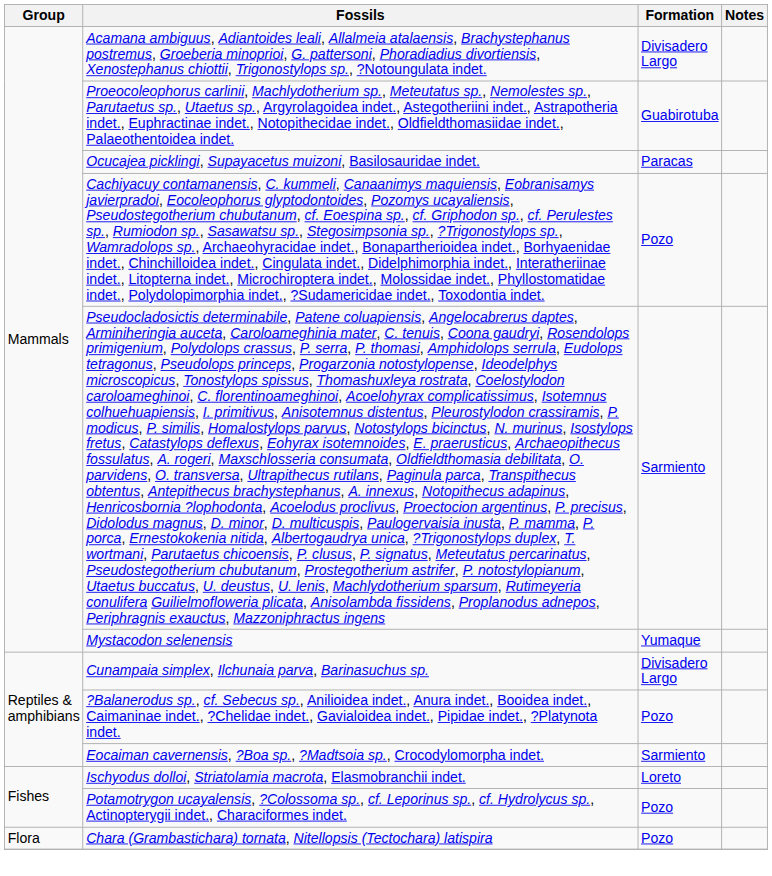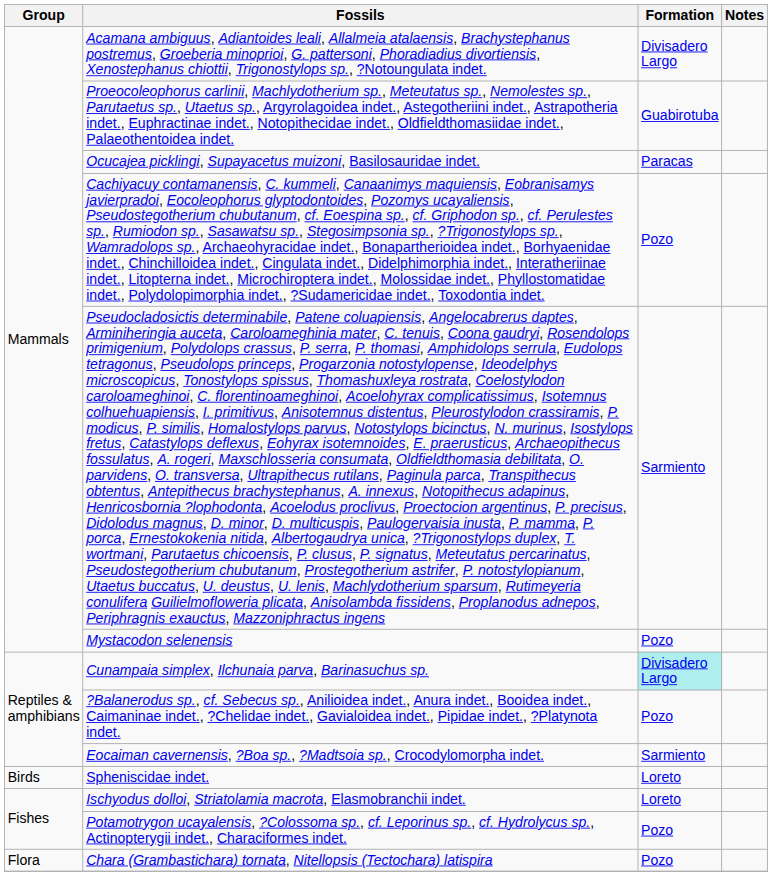Mystacodon selenensis | Formation: Yumaque -> Pozo
Cunampaia simplex, Ilchunaia parva, Barinasuchus sp. | Formation: no background -> paleturquoise background
+ row: Birds | Spheniscidae indet. | Loreto
